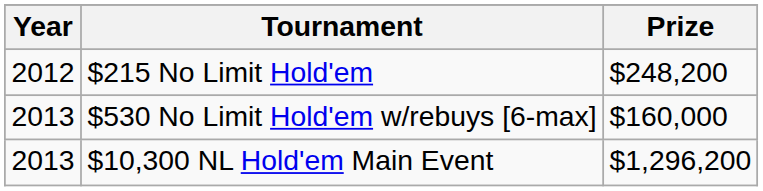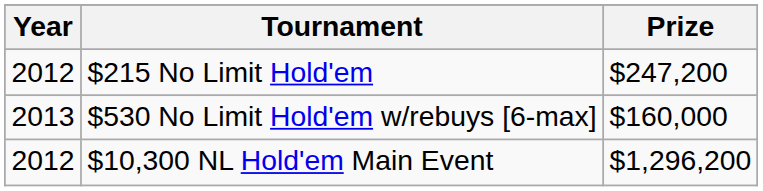$215 No Limit Hold'em | Prize: $248,200 -> $247,200
$10,300 NL Hold'em Main Event | Year: 2013 -> 2012
